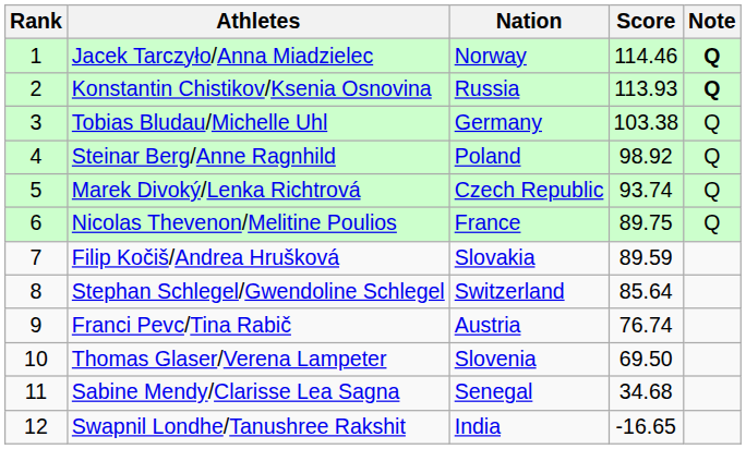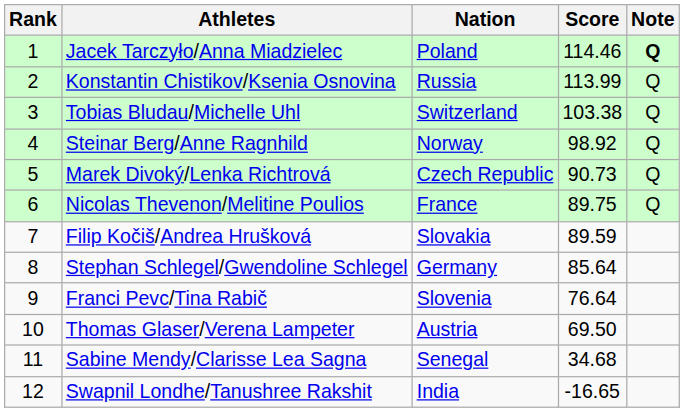Jacek Tarczyło/Anna Miadzielec | Nation: Norway -> Poland
Konstantin Chistikov/Ksenia Osnovina | Score: 113.93 -> 113.99
Konstantin Chistikov/Ksenia Osnovina | Note: bold -> normal
Tobias Bludau/Michelle Uhl | Nation: Germany -> Switzerland
Steinar Berg/Anne Ragnhild | Nation: Poland -> Norway
Marek Divoký/Lenka Richtrová | Score: 93.74 -> 90.73
Stephan Schlegel/Gwendoline Schlegel | Nation: Switzerland -> Germany
Franci Pevc/Tina Rabič | Nation: Austria -> Slovenia
Franci Pevc/Tina Rabič | Score: 76.74 -> 76.64
Thomas Glaser/Verena Lampeter | Nation: Slovenia -> Austria
